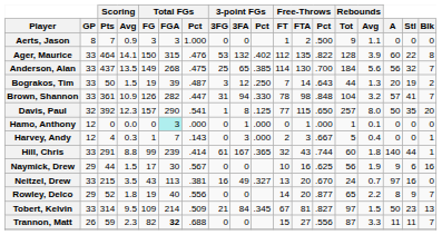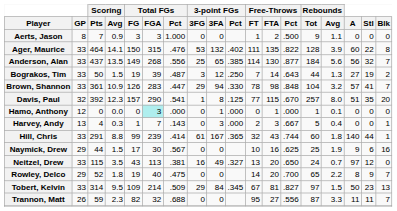Ager, Maurice | Free-Throws / FT: 112 -> 111
Anderson, Alan | Total FGs / Pct: .475 -> .556
Anderson, Alan | Free-Throws / Pct: .700 -> .877
Bograkos, Tim | A: 20 -> 27
Brown, Shannon | Total FGs / FGA: 282 -> 283
Brown, Shannon | 3-point FGs / 3FG: 31 -> 29
Davis, Paul | Free-Throws / Pct: .650 -> .670
Davis, Paul | A: 50 -> 51
Harvey, Andy | GP: 12 -> 13
Naymick, Drew | Rebounds / Tot: 56 -> 25
Neitzel, Drew | Scoring / Pts: 215 -> 115
Neitzel, Drew | Free-Throws / Pct: .670 -> .650
Neitzel, Drew | Stl: 16 -> 12
Rowley, Delco | Total FGs / Pct: .556 -> .475
Rowley, Delco | Free-Throws / Pct: .877 -> .700
Tobert, Kelvin | 3-point FGs / 3FG: 21 -> 29
Trannon, Matt | Total FGs / FGA: bold -> normal
Trannon, Matt | Free-Throws / FT: 15 -> 95
